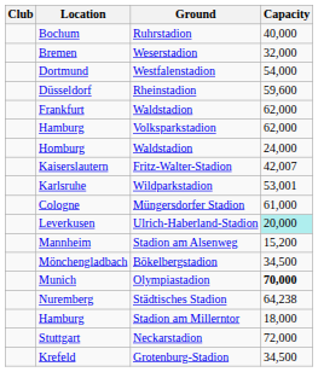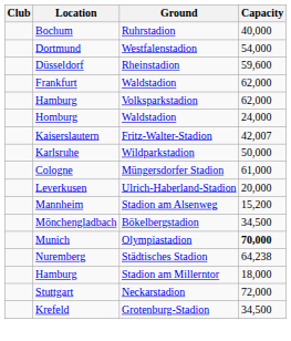- row: Bremen | Weserstadion | 32,000
Karlsruhe | Capacity: 53,001 -> 50,000
Leverkusen | Capacity: paleturquoise background -> no background
